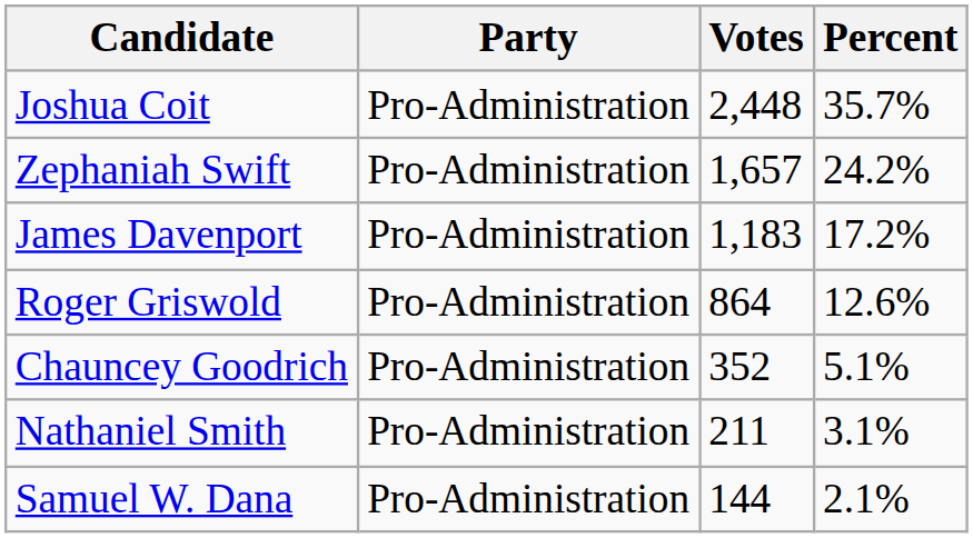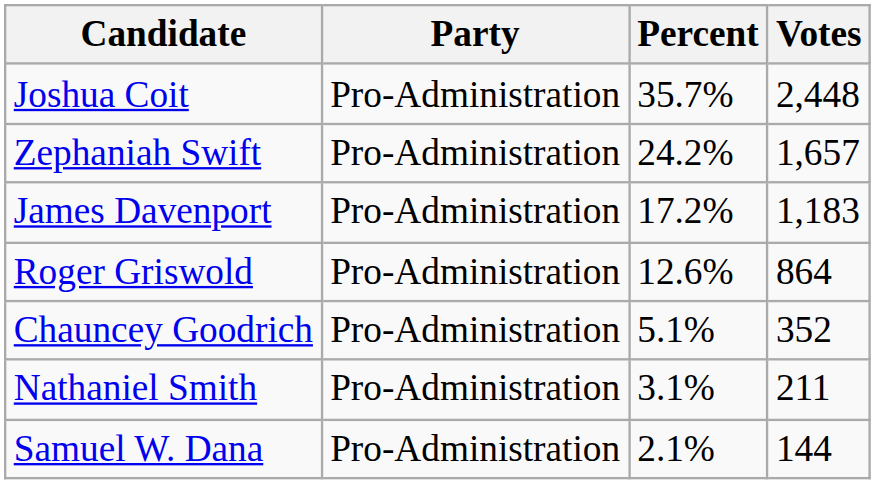columns swapped: Votes <-> Percent
